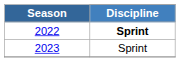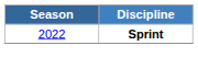- row: 2023 | Sprint
